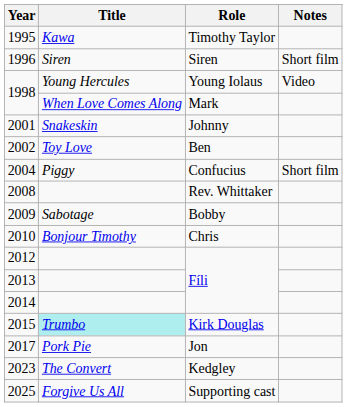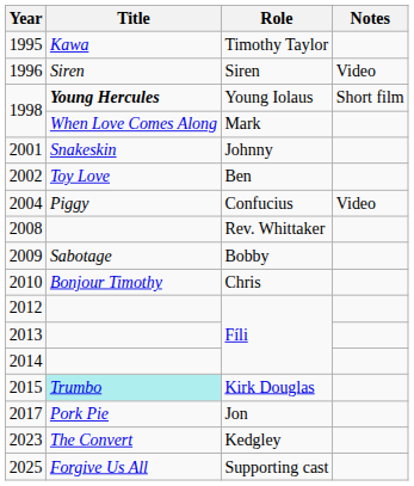1996 | Notes: Short film -> Video
1998 / Young Iolaus | Title: normal -> bold
1998 / Young Iolaus | Notes: Video -> Short film
2004 | Notes: Short film -> Video
